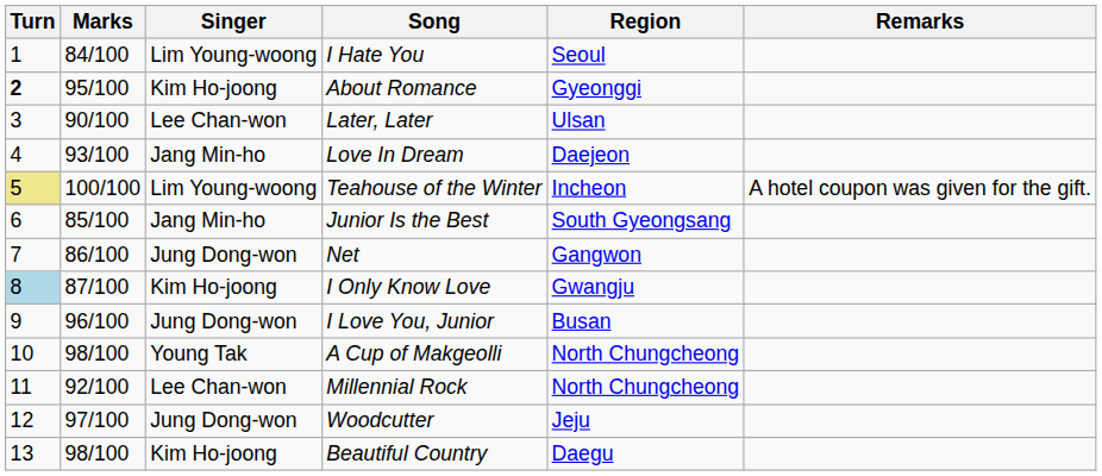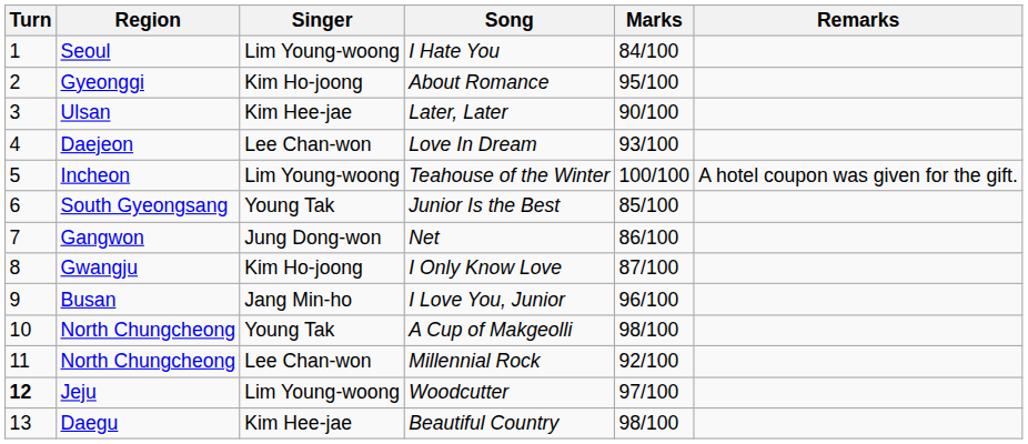columns swapped: Region <-> Marks
About Romance | Turn: bold -> normal
Later, Later | Singer: Lee Chan-won -> Kim Hee-jae
Love In Dream | Singer: Jang Min-ho -> Lee Chan-won
Teahouse of the Winter | Turn: khaki background -> no background
Junior Is the Best | Singer: Jang Min-ho -> Young Tak
I Only Know Love | Turn: lightblue background -> no background
I Love You, Junior | Singer: Jung Dong-won -> Jang Min-ho
Woodcutter | Turn: normal -> bold
Woodcutter | Singer: Jung Dong-won -> Lim Young-woong
Beautiful Country | Singer: Kim Ho-joong -> Kim Hee-jae
